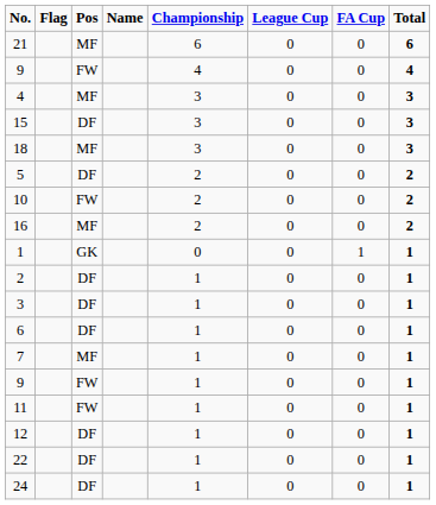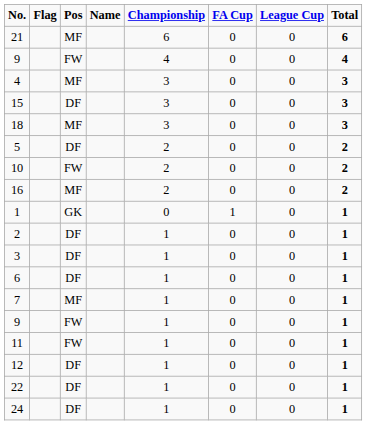columns swapped: League Cup <-> FA Cup
